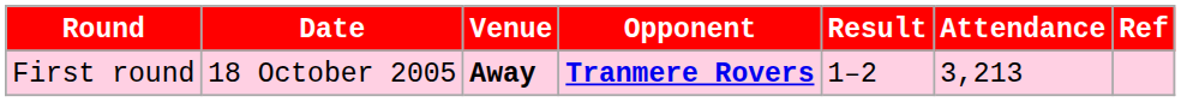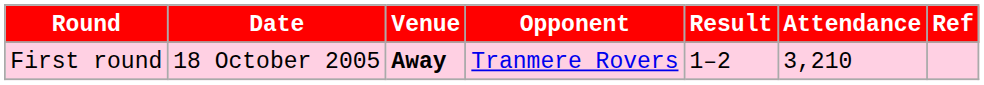First round | Opponent: bold -> normal
First round | Attendance: 3,213 -> 3,210
